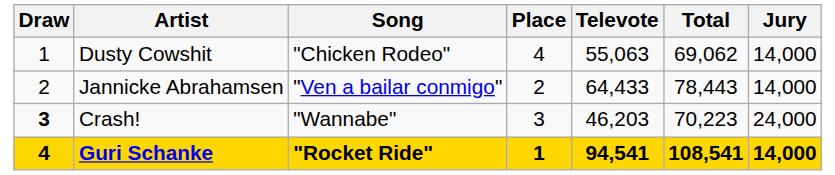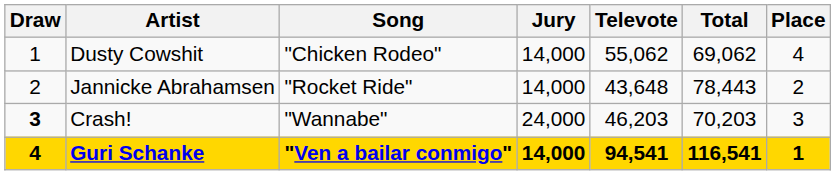columns swapped: Jury <-> Place
Dusty Cowshit | Televote: 55,063 -> 55,062
Jannicke Abrahamsen | Song: "Ven a bailar conmigo" -> "Rocket Ride"
Jannicke Abrahamsen | Televote: 64,433 -> 43,648
Crash! | Total: 70,223 -> 70,203
Guri Schanke | Song: "Rocket Ride" -> "Ven a bailar conmigo"
Guri Schanke | Total: 108,541 -> 116,541
